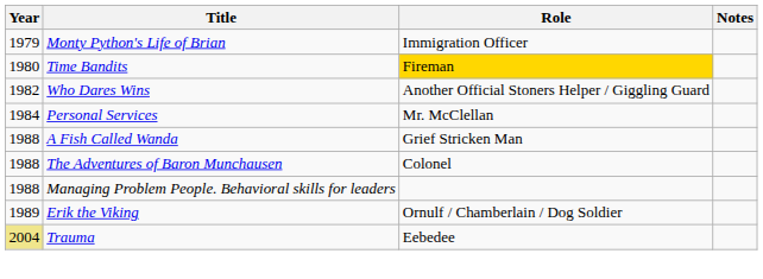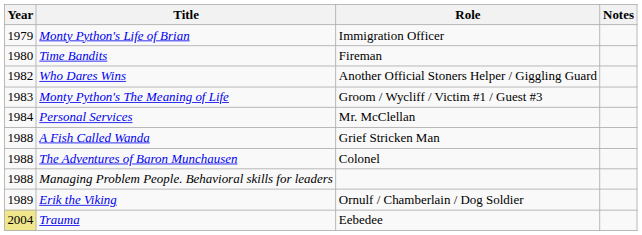Time Bandits | Role: gold background -> no background
+ row: 1983 | Monty Python's The Meaning of Life | Groom / Wycliff / Victim #1 / Guest #3
